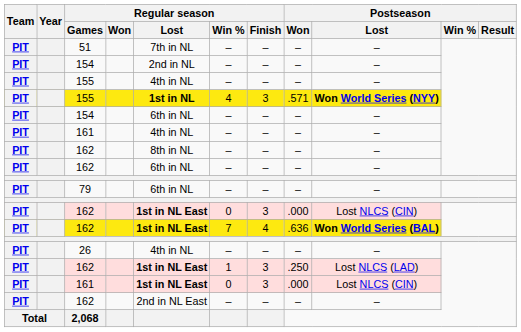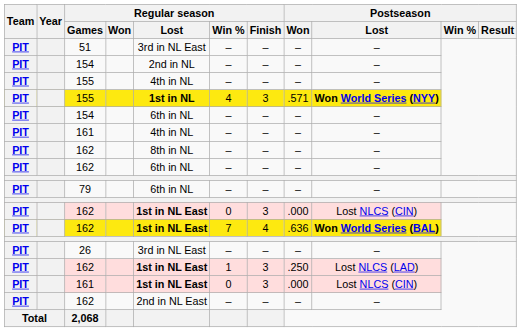51 | Regular season / Lost: 7th in NL -> 3rd in NL East
26 | Regular season / Lost: 4th in NL -> 3rd in NL East
